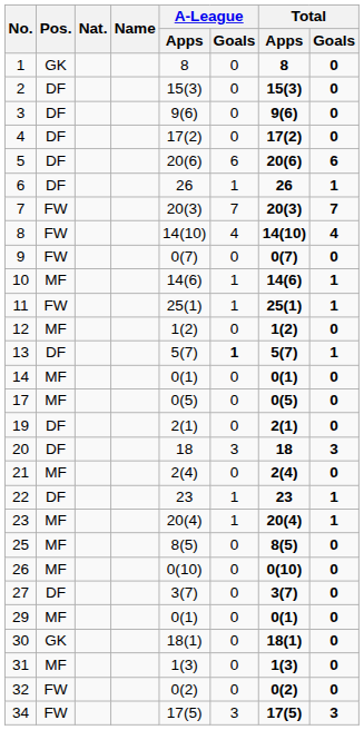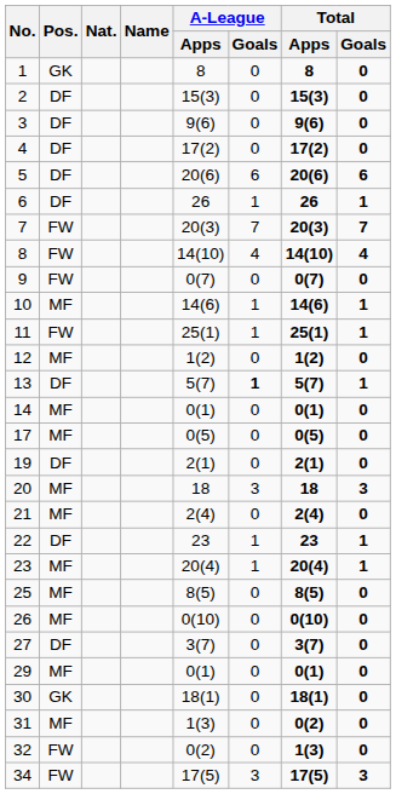20 | Pos.: DF -> MF
31 | Total / Apps: 1(3) -> 0(2)
32 | Total / Apps: 0(2) -> 1(3)
